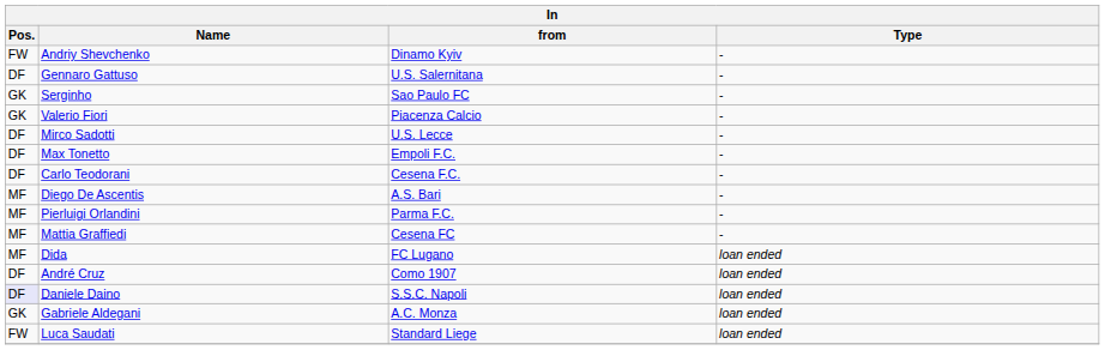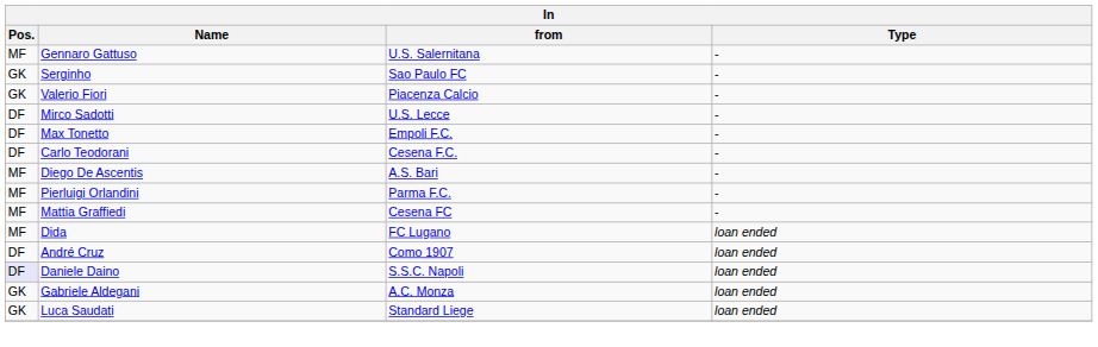- row: FW | Andriy Shevchenko | Dinamo Kyiv | -
Gennaro Gattuso | Pos.: DF -> MF
Luca Saudati | Pos.: FW -> GK
